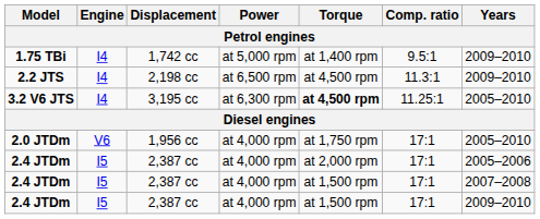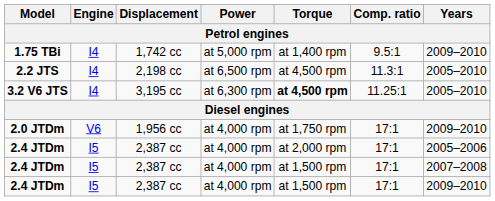2.2 JTS | Years: 2009–2010 -> 2005–2010
2.0 JTDm | Years: 2005–2010 -> 2009–2010
